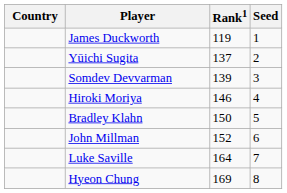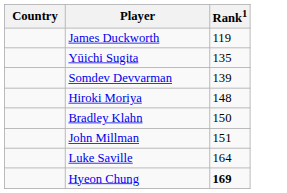- column: Seed | 1 | 2 | 3 | 4 | 5 | 6 | 7 | 8
Yūichi Sugita | Rank1: 137 -> 135
Hiroki Moriya | Rank1: 146 -> 148
John Millman | Rank1: 152 -> 151
Hyeon Chung | Rank1: normal -> bold
